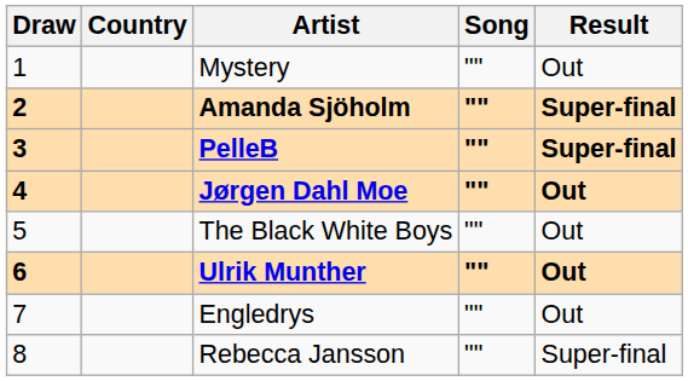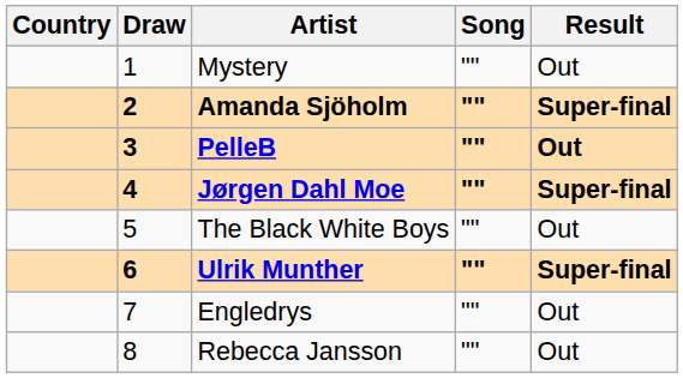columns swapped: Draw <-> Country
PelleB | Result: Super-final -> Out
Jørgen Dahl Moe | Result: Out -> Super-final
Ulrik Munther | Result: Out -> Super-final
Rebecca Jansson | Result: Super-final -> Out
